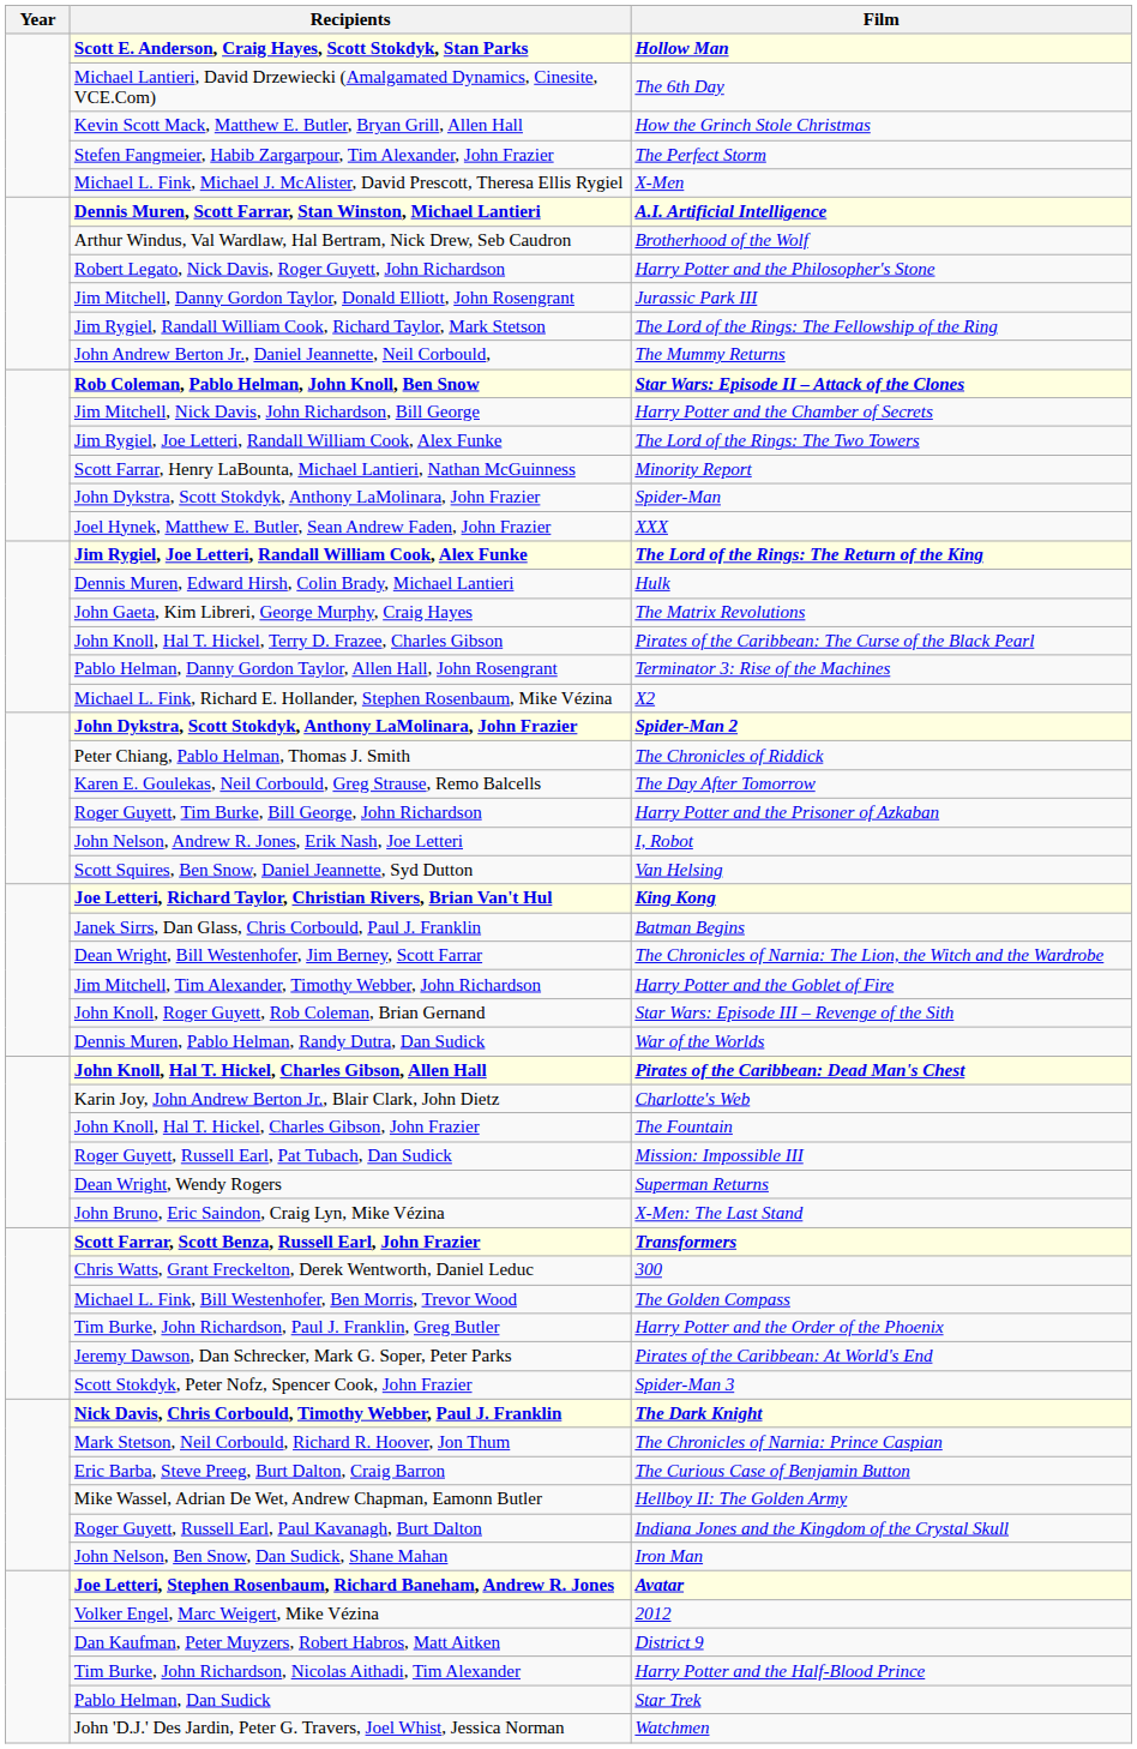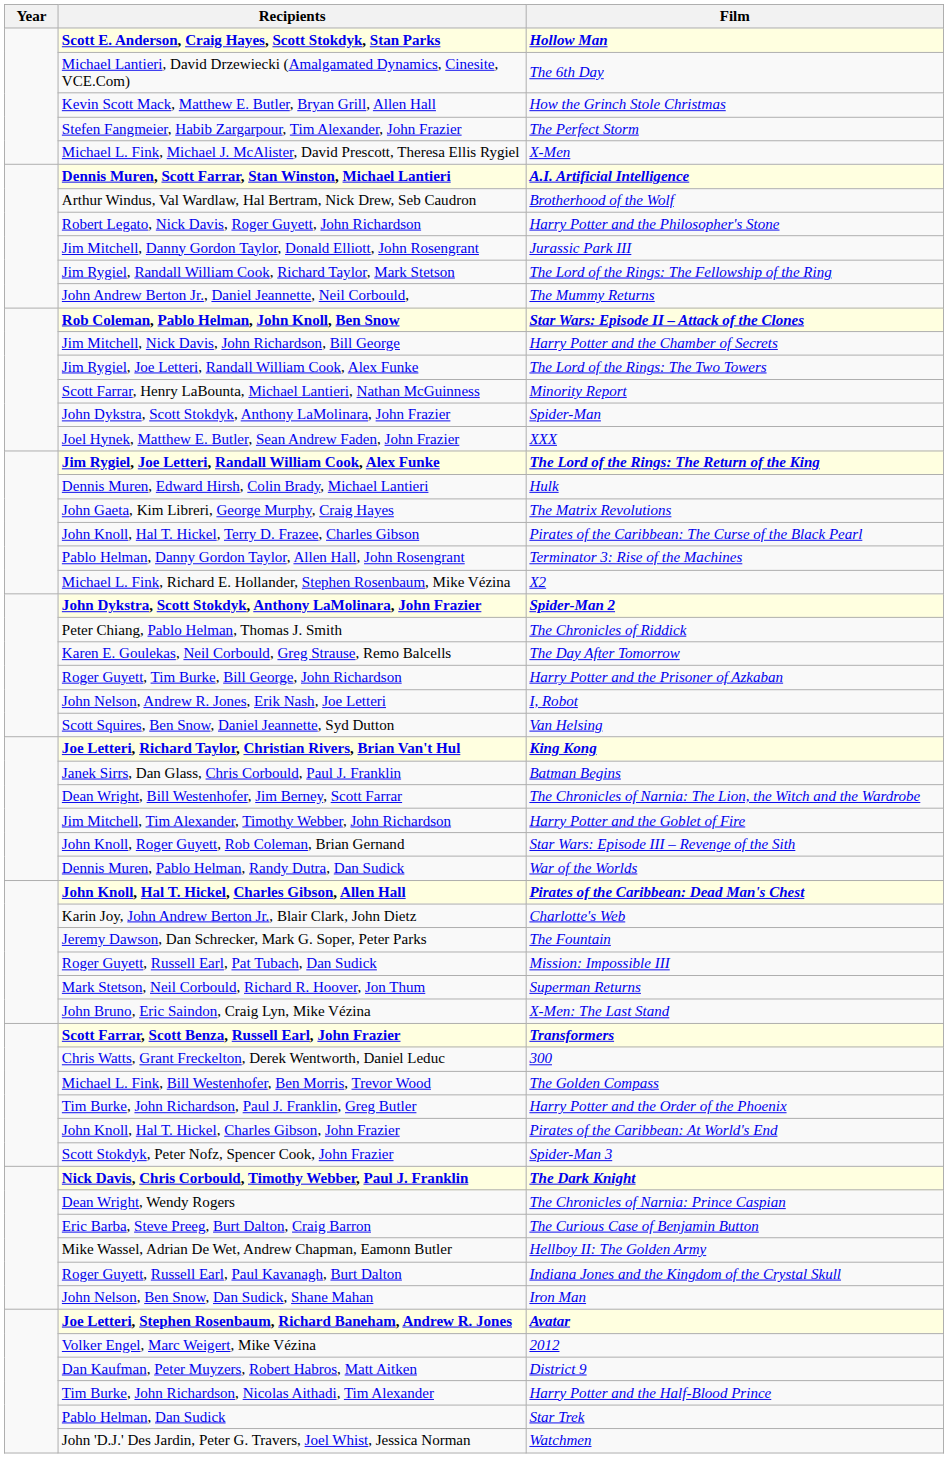The Fountain | Recipients: John Knoll, Hal T. Hickel, Charles Gibson, John Frazier -> Jeremy Dawson, Dan Schrecker, Mark G. Soper, Peter Parks
Superman Returns | Recipients: Dean Wright, Wendy Rogers -> Mark Stetson, Neil Corbould, Richard R. Hoover, Jon Thum
Pirates of the Caribbean: At World's End | Recipients: Jeremy Dawson, Dan Schrecker, Mark G. Soper, Peter Parks -> John Knoll, Hal T. Hickel, Charles Gibson, John Frazier
The Chronicles of Narnia: Prince Caspian | Recipients: Mark Stetson, Neil Corbould, Richard R. Hoover, Jon Thum -> Dean Wright, Wendy Rogers
